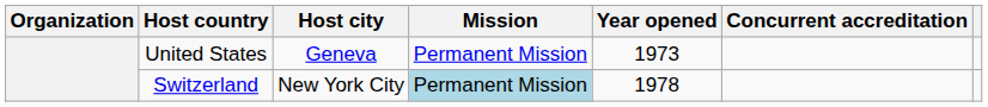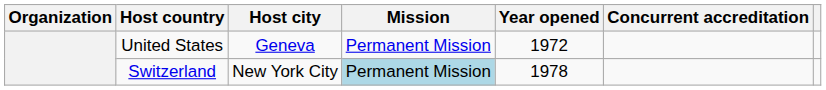United States | Year opened: 1973 -> 1972
